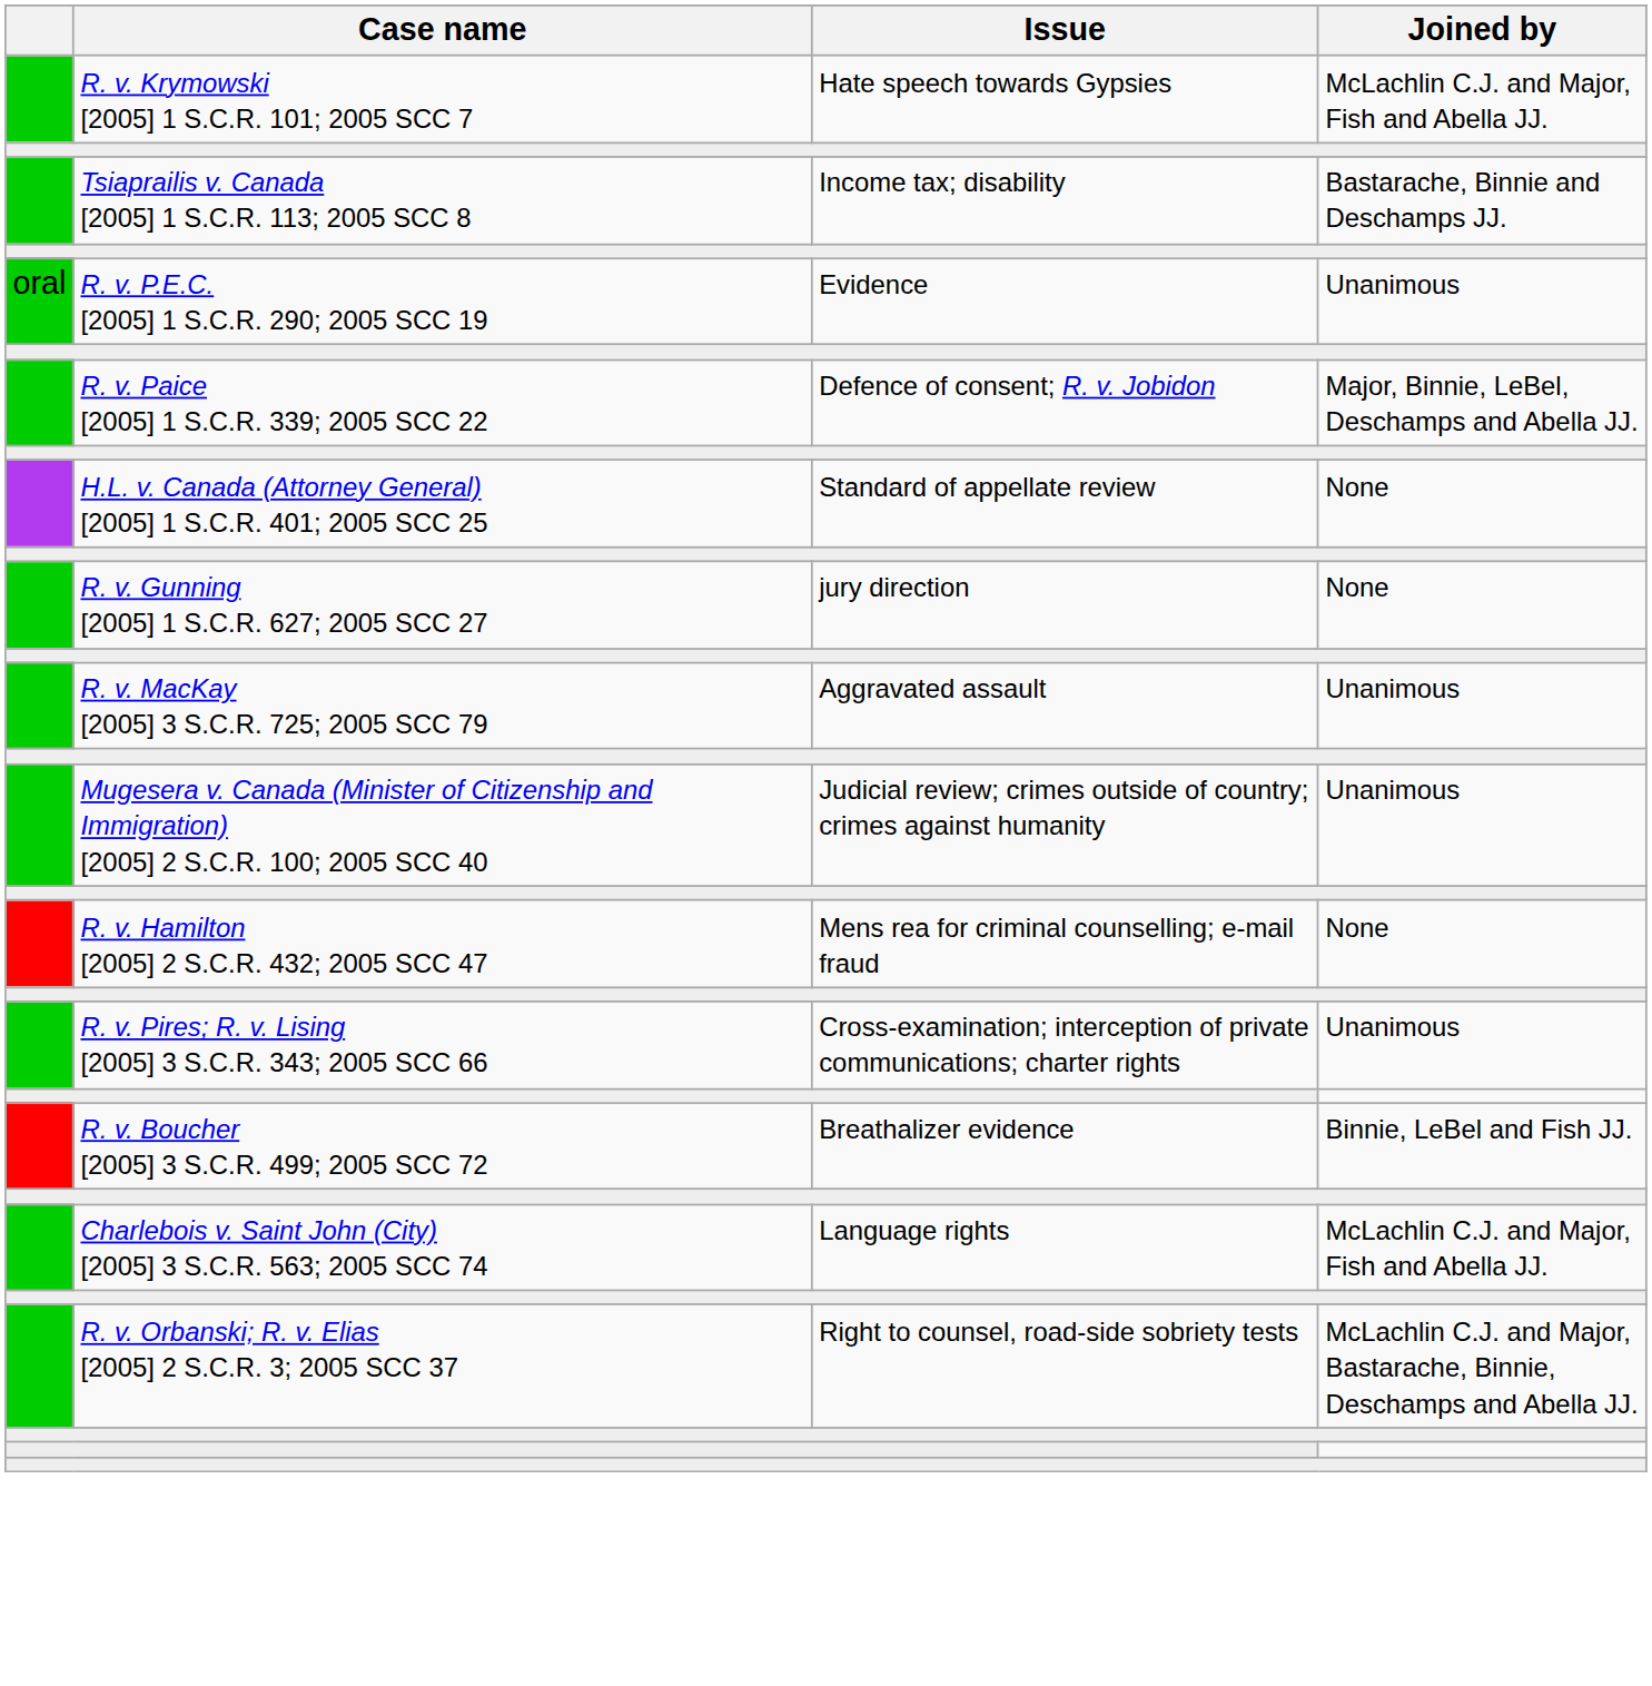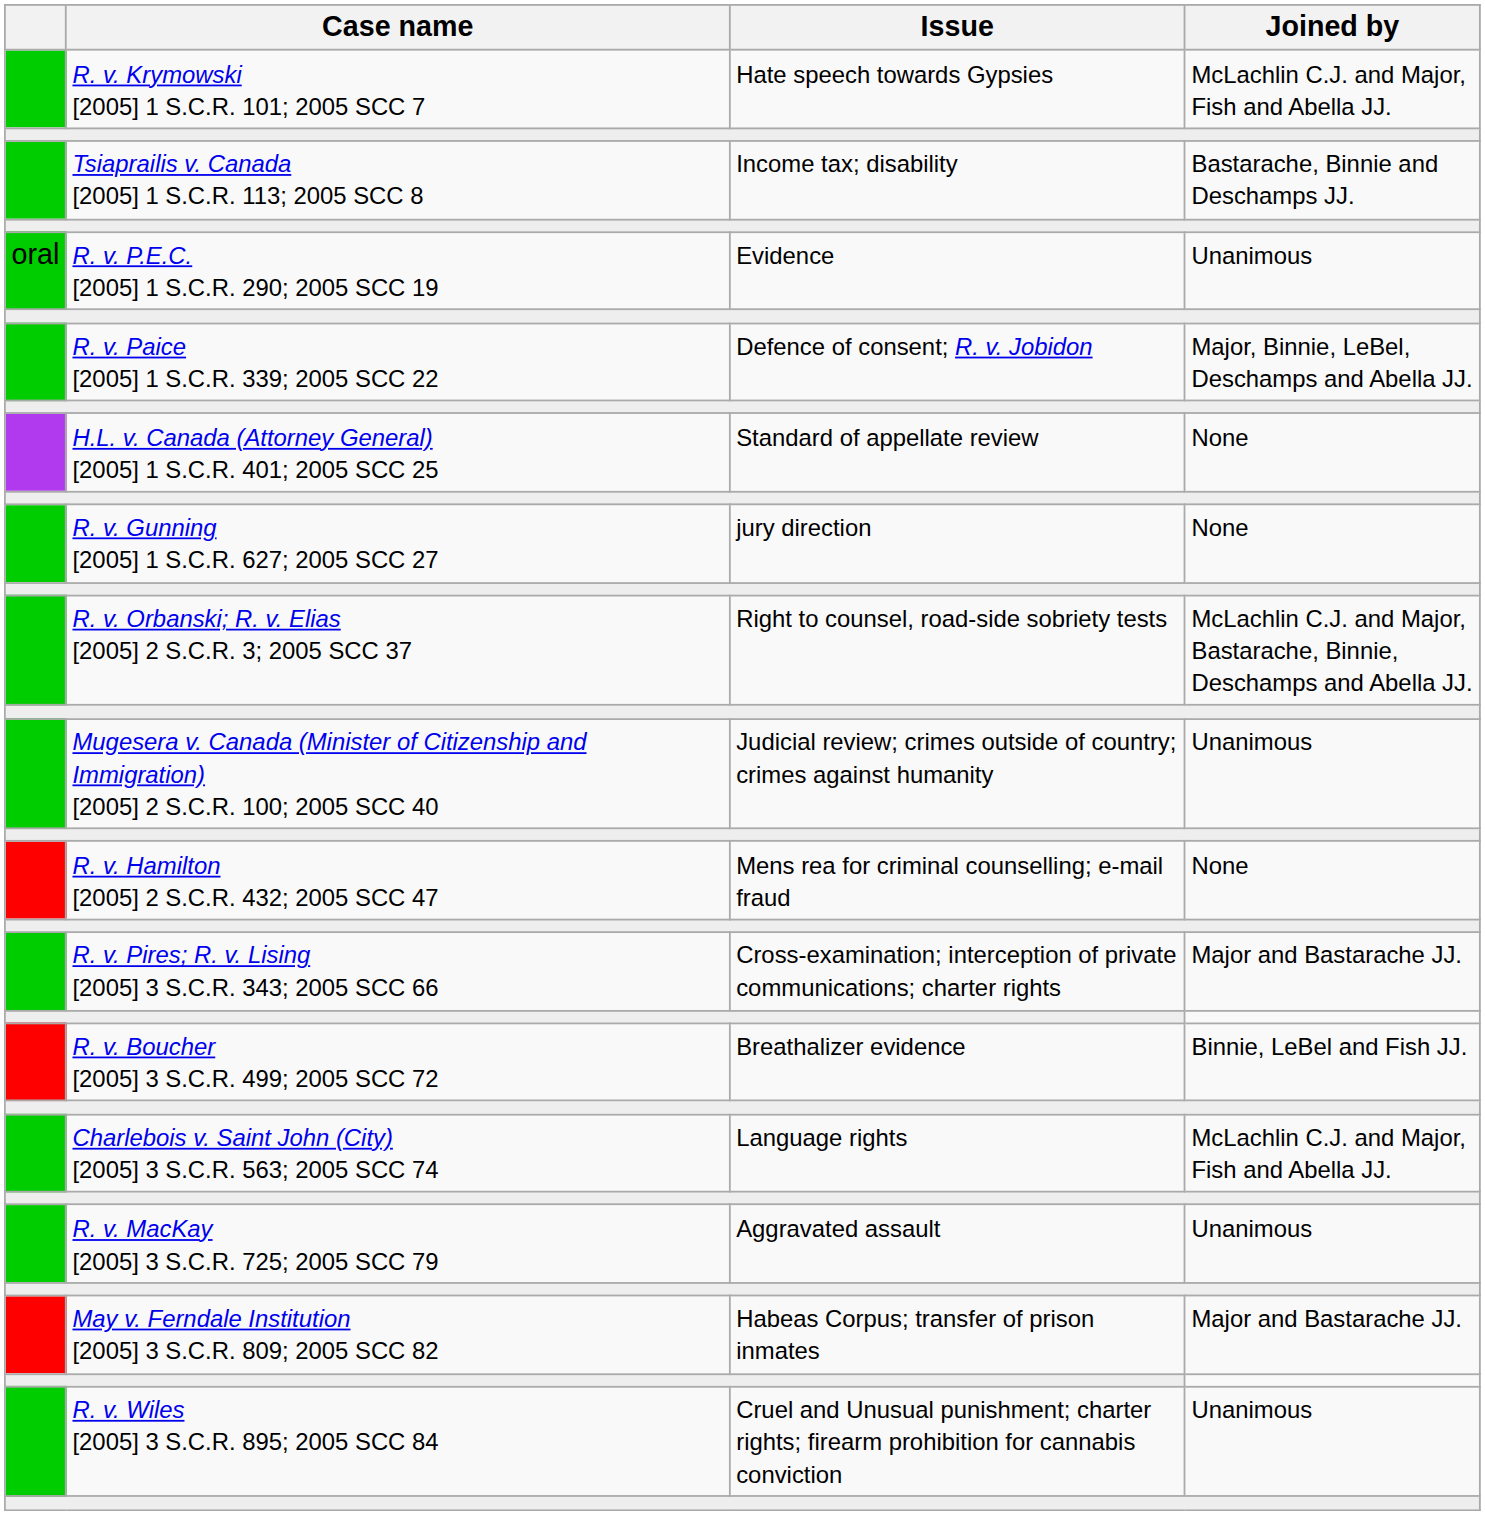rows swapped: R. v. Orbanski; R. v. Elias [2005] 2 S.C.R. 3; 2005 SCC 37 <-> R. v. MacKay [2005] 3 S.C.R. 725; 2005 SCC 79
R. v. Pires; R. v. Lising [2005] 3 S.C.R. 343; 2005 SCC 66 | Joined by: Unanimous -> Major and Bastarache JJ.
+ row: May v. Ferndale Institution [2005] 3 S.C.R. 809; 2005 SCC 82 | Habeas Corpus; transfer of prison inmates | Major and Bastarache JJ.
+ row: R. v. Wiles [2005] 3 S.C.R. 895; 2005 SCC 84 | Cruel and Unusual punishment; charter rights; firearm prohibition for cannabis conviction | Unanimous
